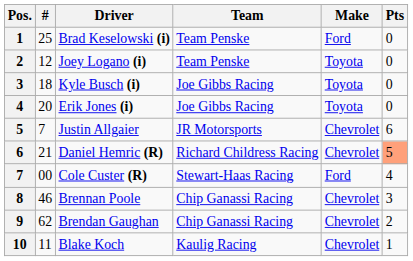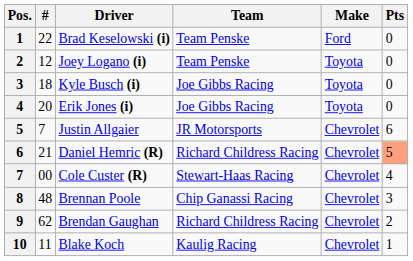Brad Keselowski (i) | #: 25 -> 22
Cole Custer (R) | Make: Ford -> Chevrolet
Brennan Poole | #: 46 -> 48
Brendan Gaughan | Team: Chip Ganassi Racing -> Richard Childress Racing
